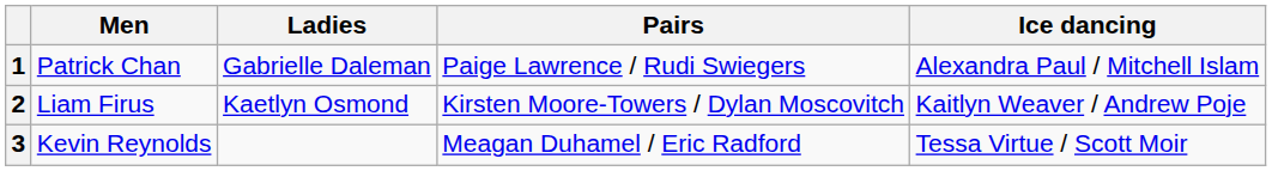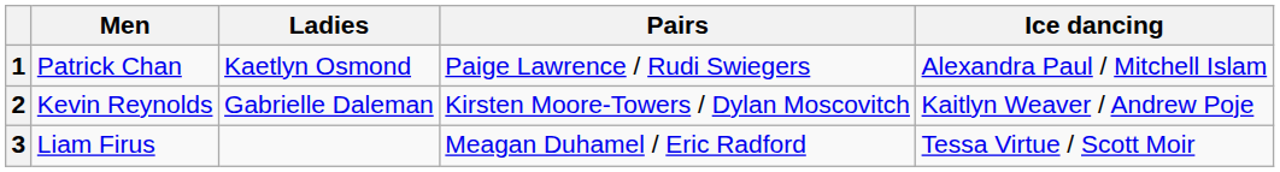1 | Ladies: Gabrielle Daleman -> Kaetlyn Osmond
2 | Men: Liam Firus -> Kevin Reynolds
2 | Ladies: Kaetlyn Osmond -> Gabrielle Daleman
3 | Men: Kevin Reynolds -> Liam Firus
